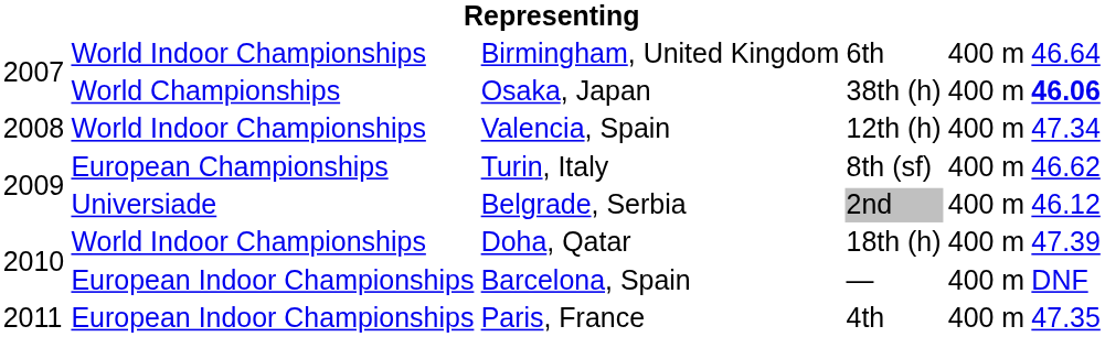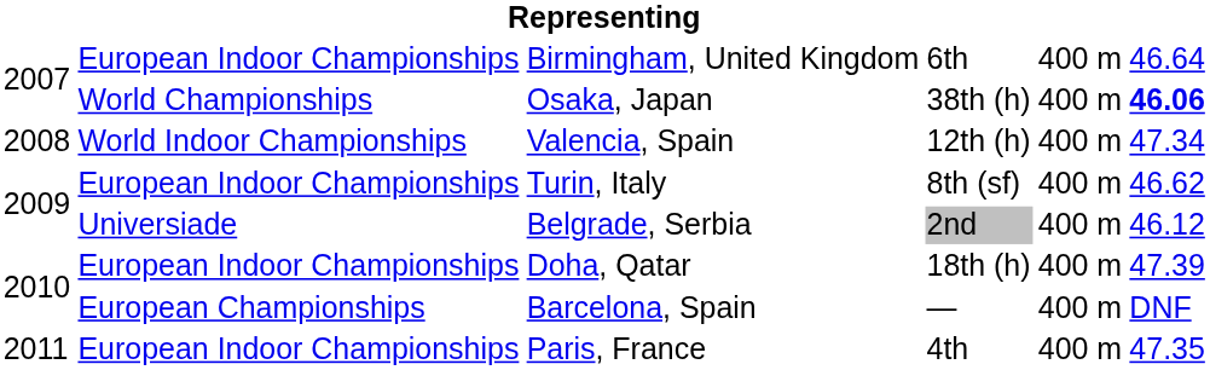Birmingham, United Kingdom | column 2: World Indoor Championships -> European Indoor Championships
Turin, Italy | column 2: European Championships -> European Indoor Championships
Doha, Qatar | column 2: World Indoor Championships -> European Indoor Championships
Barcelona, Spain | column 2: European Indoor Championships -> European Championships
